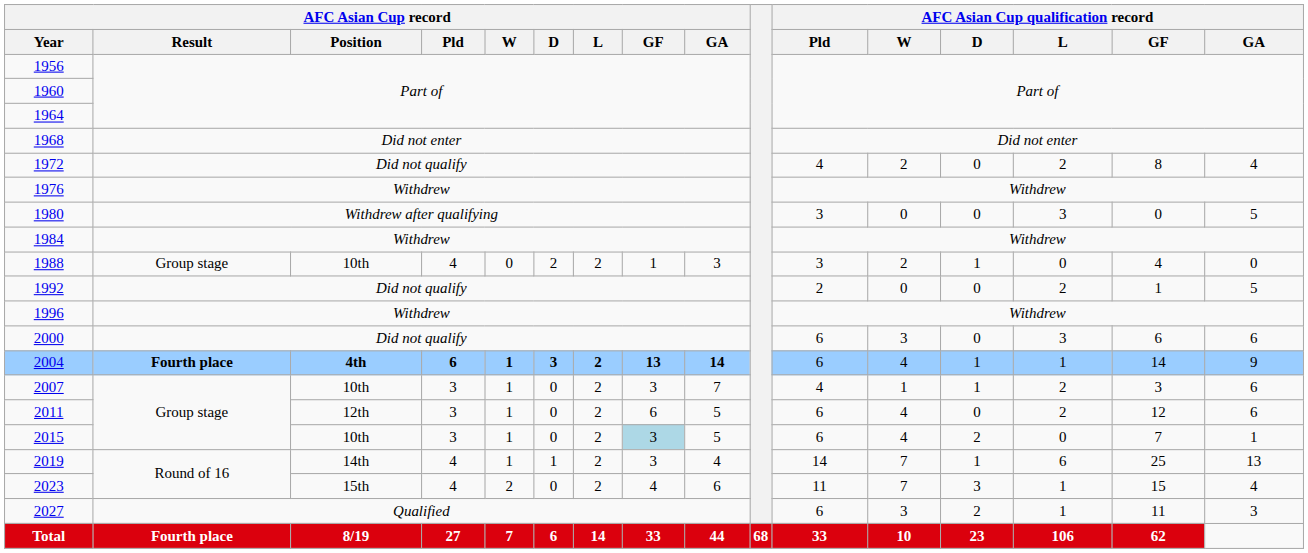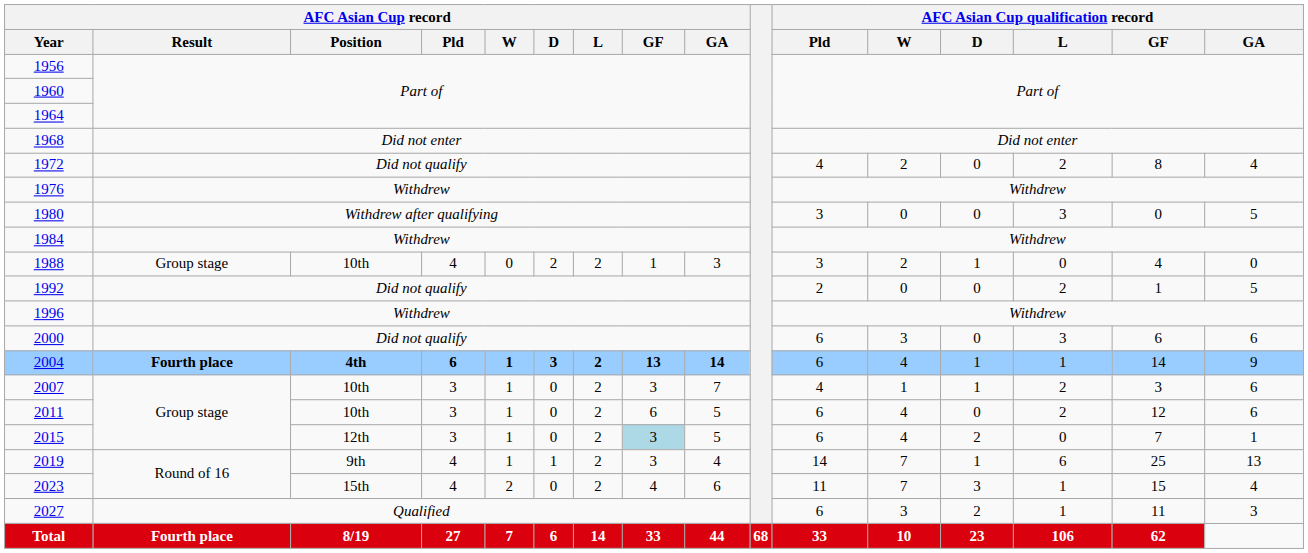2011 | AFC Asian Cup record / Position: 12th -> 10th
2015 | AFC Asian Cup record / Position: 10th -> 12th
2019 | AFC Asian Cup record / Position: 14th -> 9th
